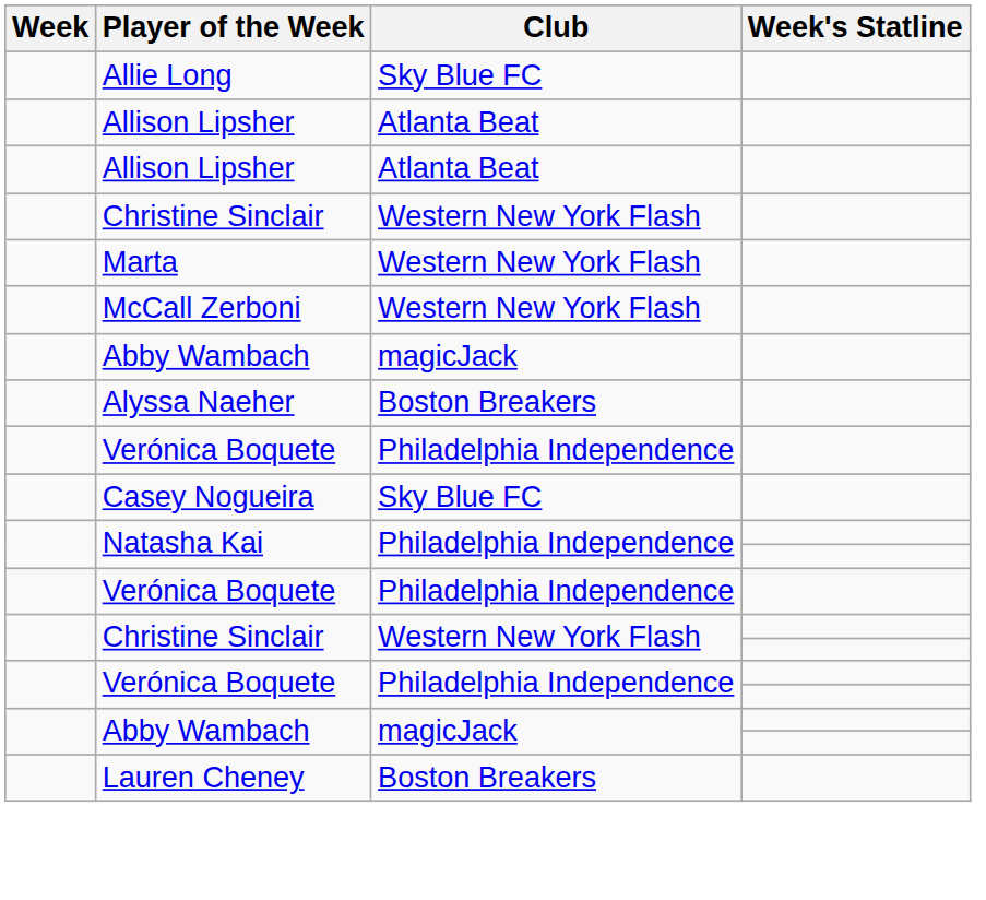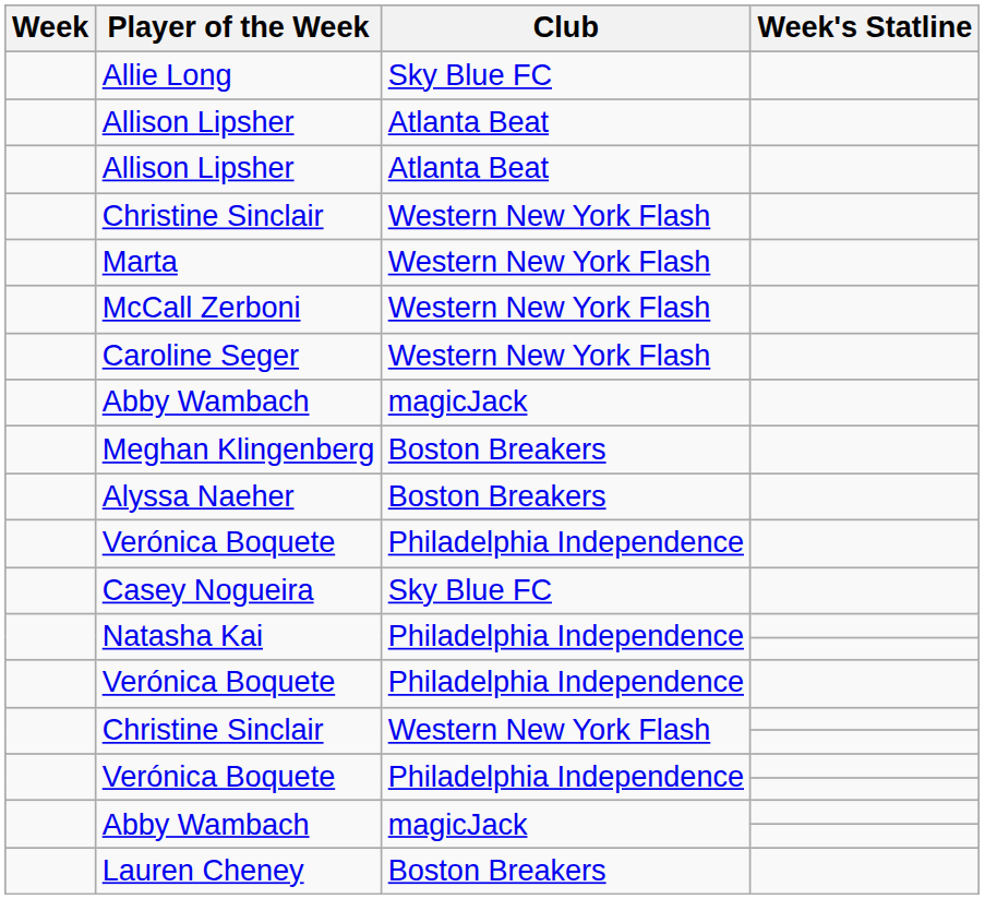+ row: Caroline Seger | Western New York Flash
+ row: Meghan Klingenberg | Boston Breakers
